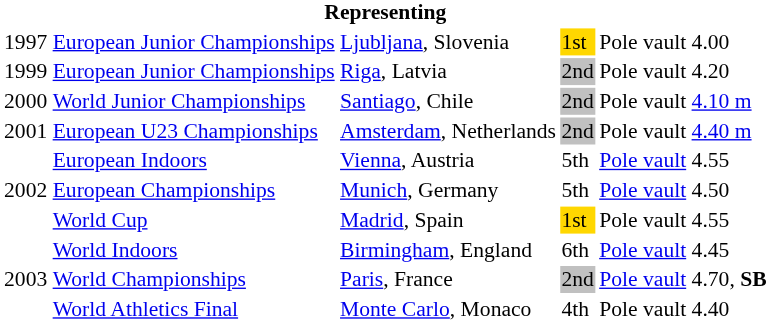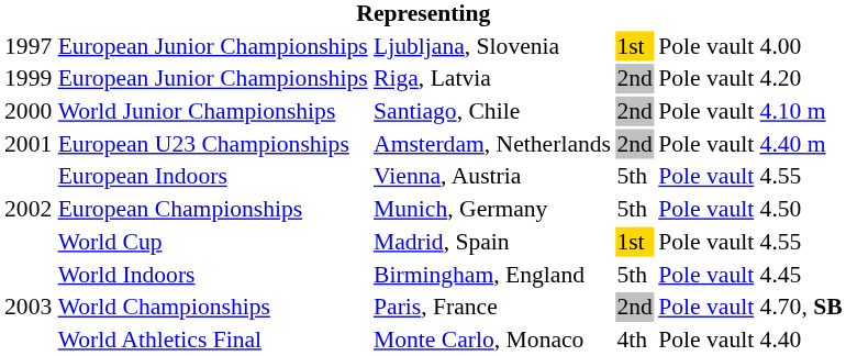Birmingham, England | column 4: 6th -> 5th
